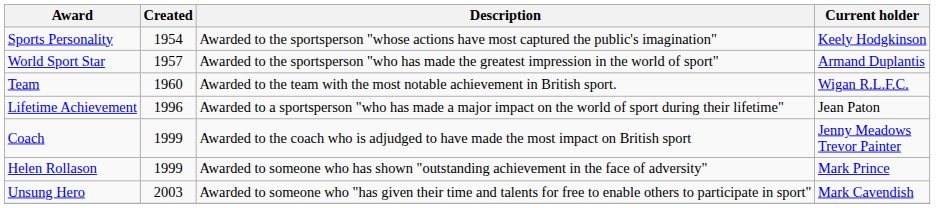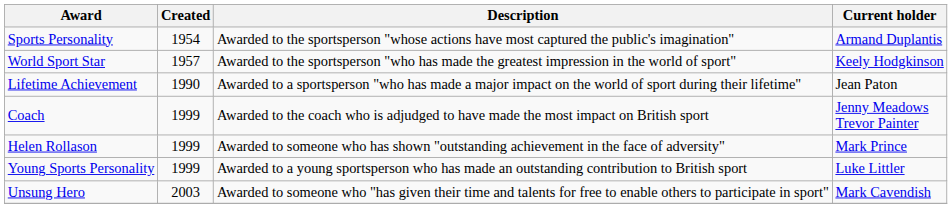Sports Personality | Current holder: Keely Hodgkinson -> Armand Duplantis
World Sport Star | Current holder: Armand Duplantis -> Keely Hodgkinson
- row: Team | 1960 | Awarded to the team with the most notable achievement in British sport. | Wigan R.L.F.C.
Lifetime Achievement | Created: 1996 -> 1990
+ row: Young Sports Personality | 1999 | Awarded to a young sportsperson who has made an outstanding contribution to British sport | Luke Littler
